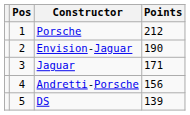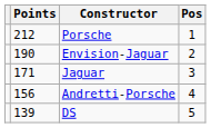columns swapped: Pos <-> Points
